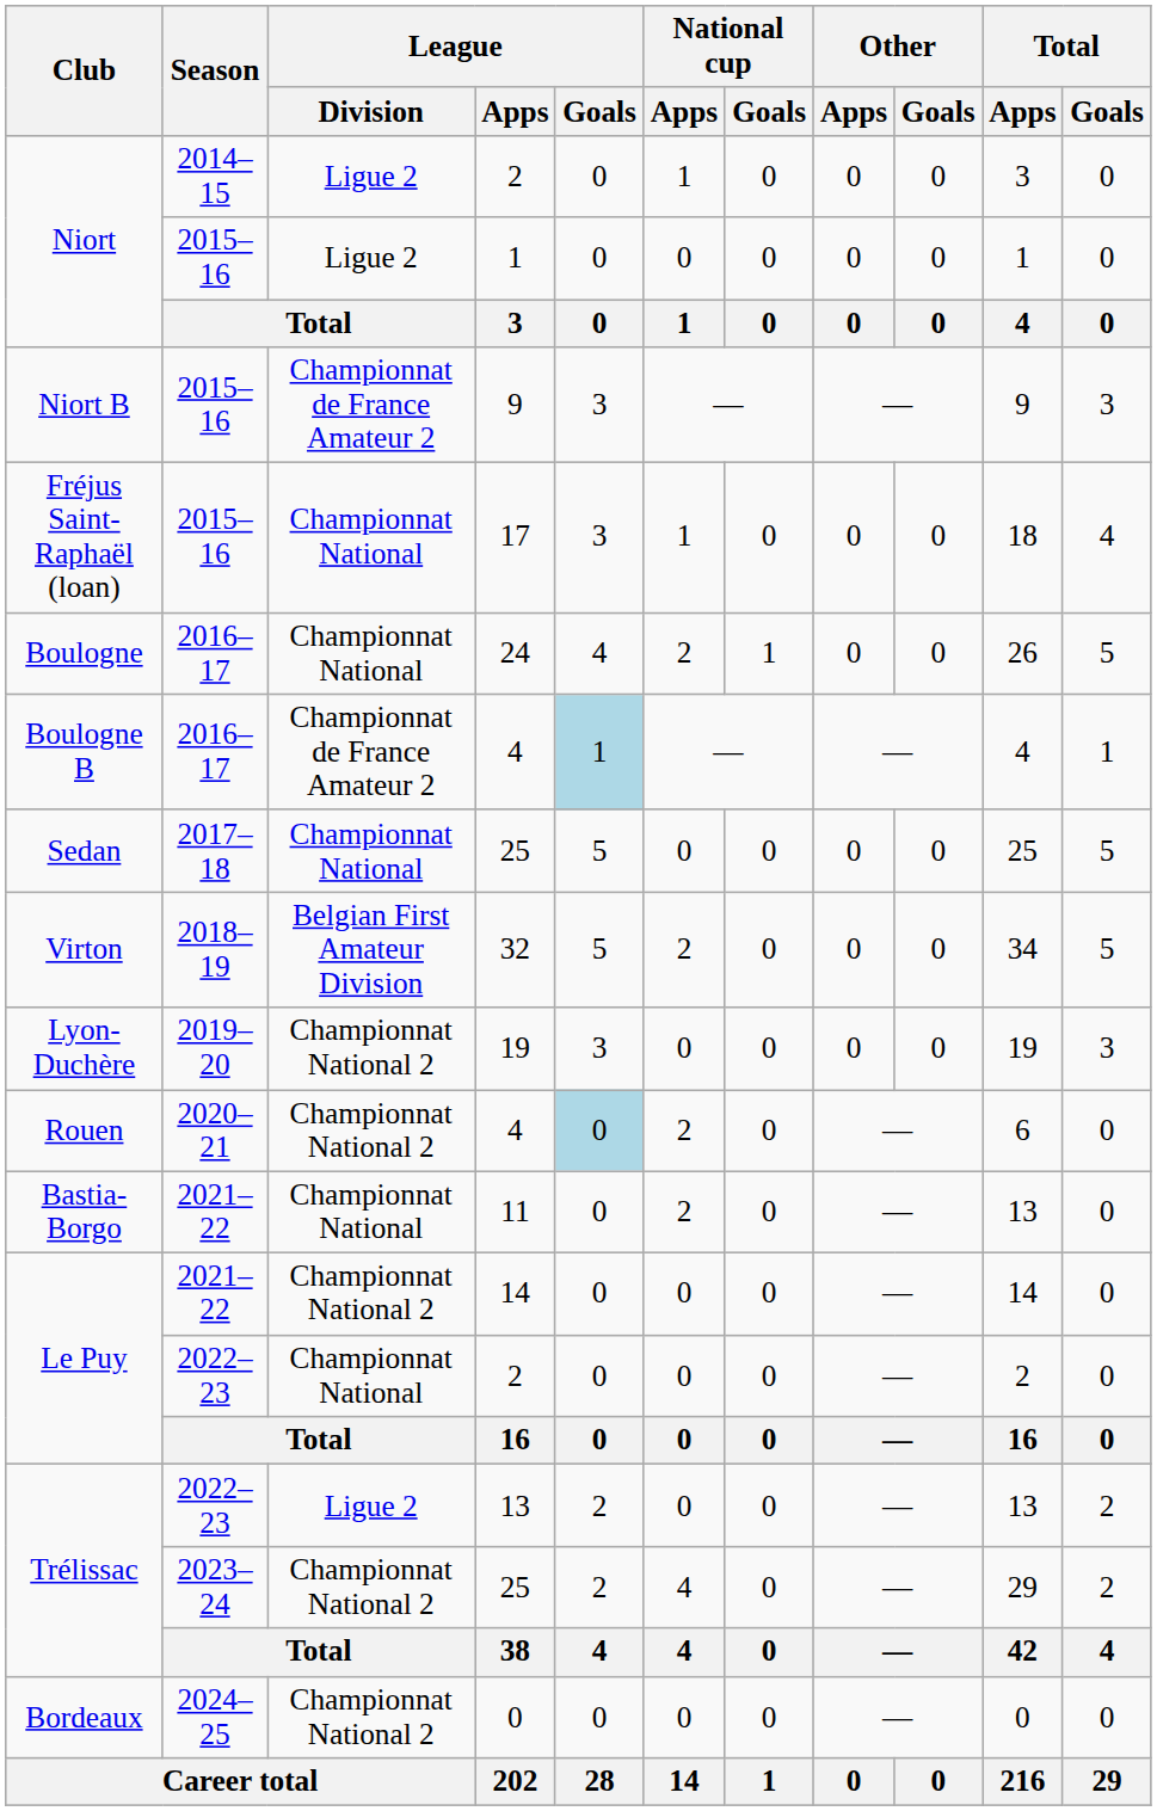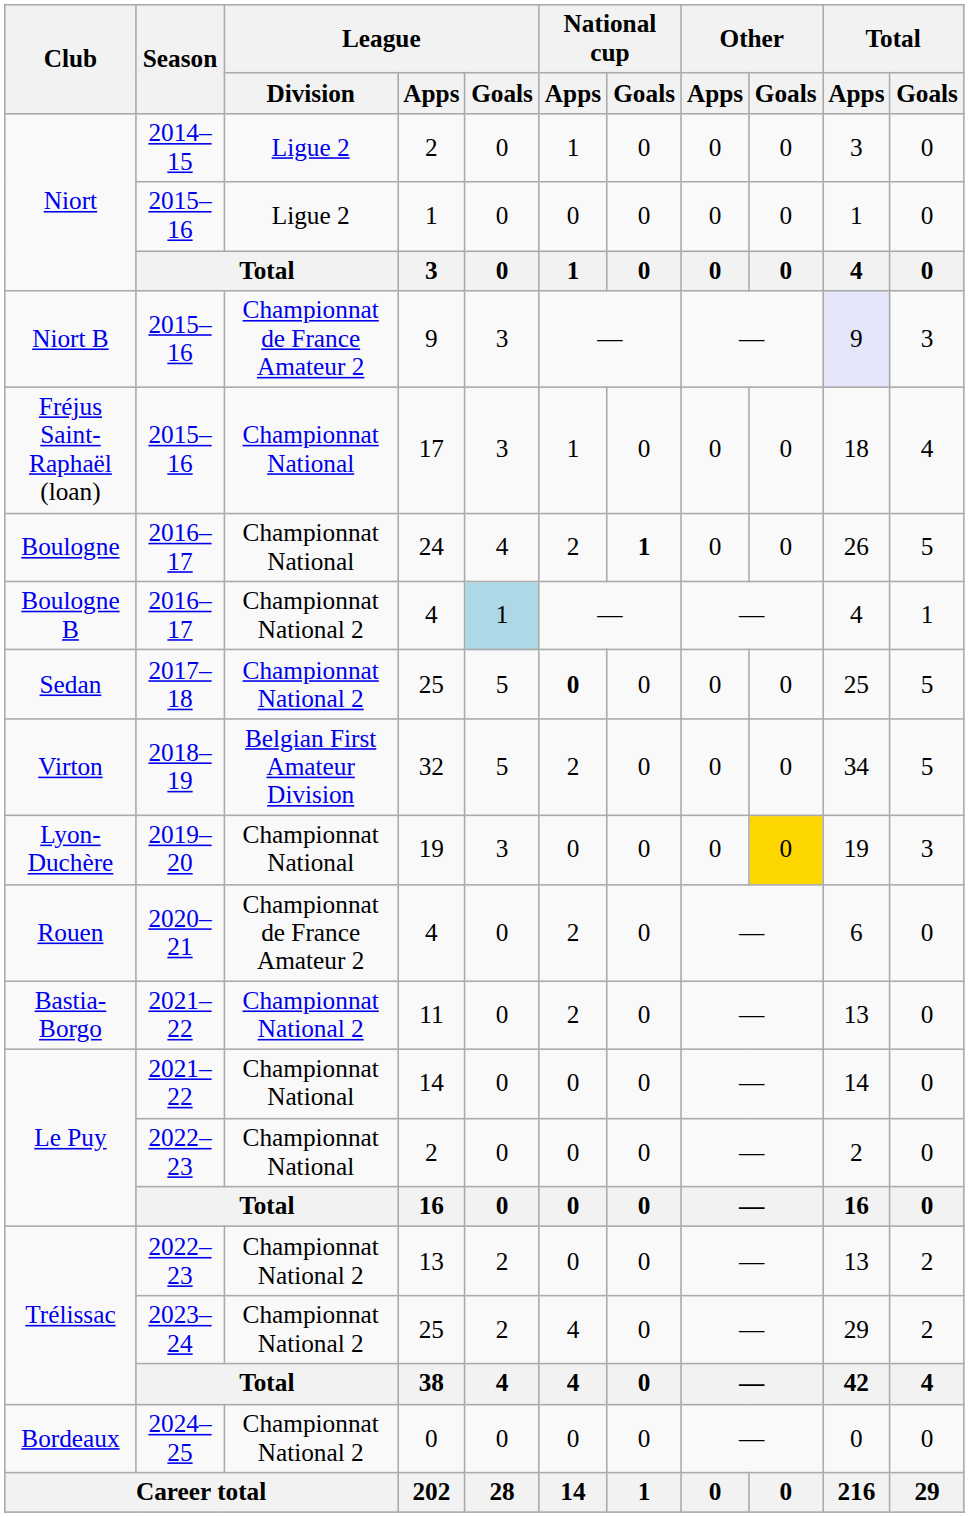Niort B | Total / Apps: no background -> lavender background
Boulogne | National cup / Goals: normal -> bold
Boulogne B | League / Division: Championnat de France Amateur 2 -> Championnat National 2
Sedan | League / Division: Championnat National -> Championnat National 2
Sedan | National cup / Apps: normal -> bold
Lyon-Duchère | League / Division: Championnat National 2 -> Championnat National
Lyon-Duchère | Other / Goals: no background -> gold background
Rouen | League / Division: Championnat National 2 -> Championnat de France Amateur 2
Rouen | League / Goals: lightblue background -> no background
Bastia-Borgo | League / Division: Championnat National -> Championnat National 2
Le Puy / 14 | League / Division: Championnat National 2 -> Championnat National
Trélissac / 13 | League / Division: Ligue 2 -> Championnat National 2
